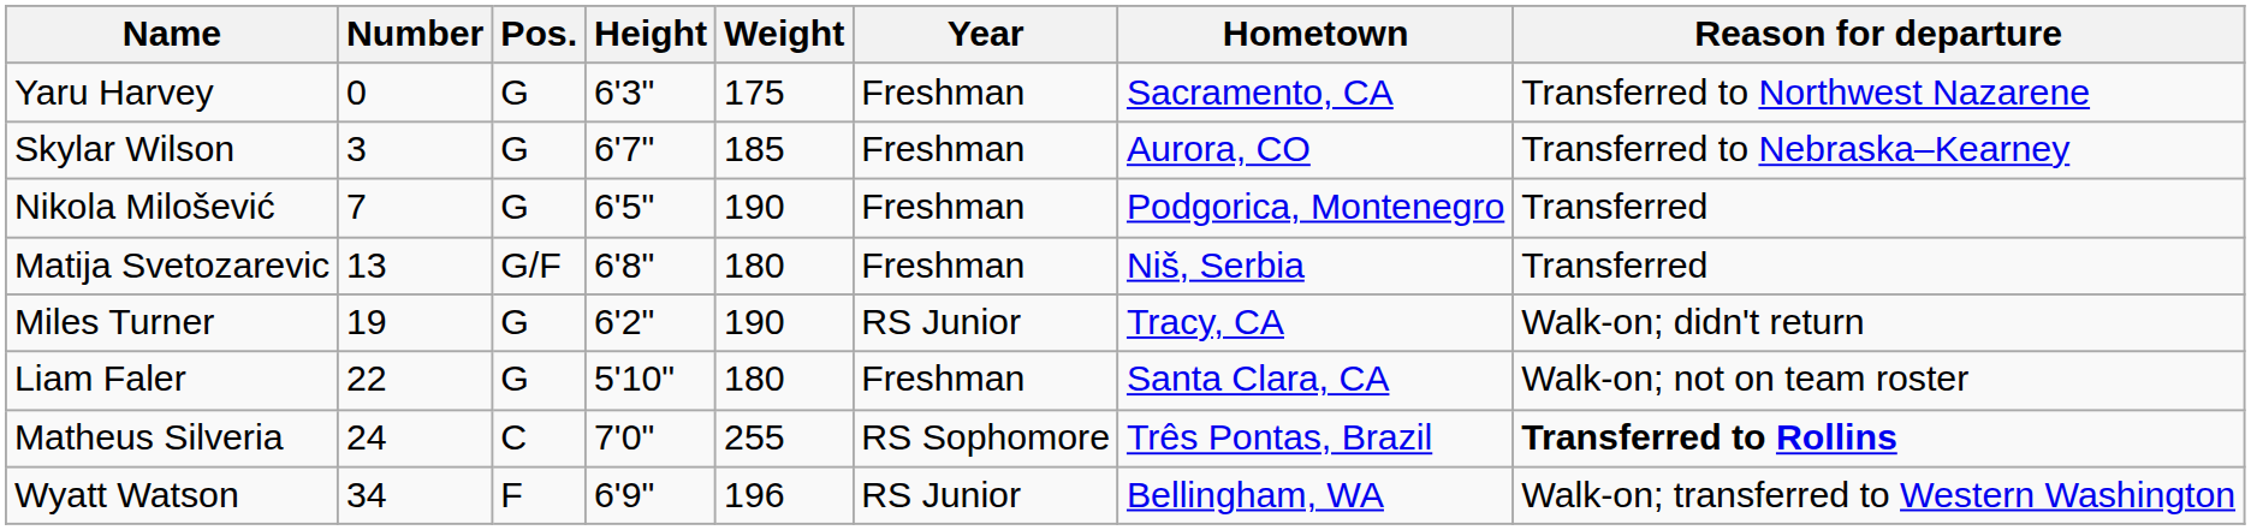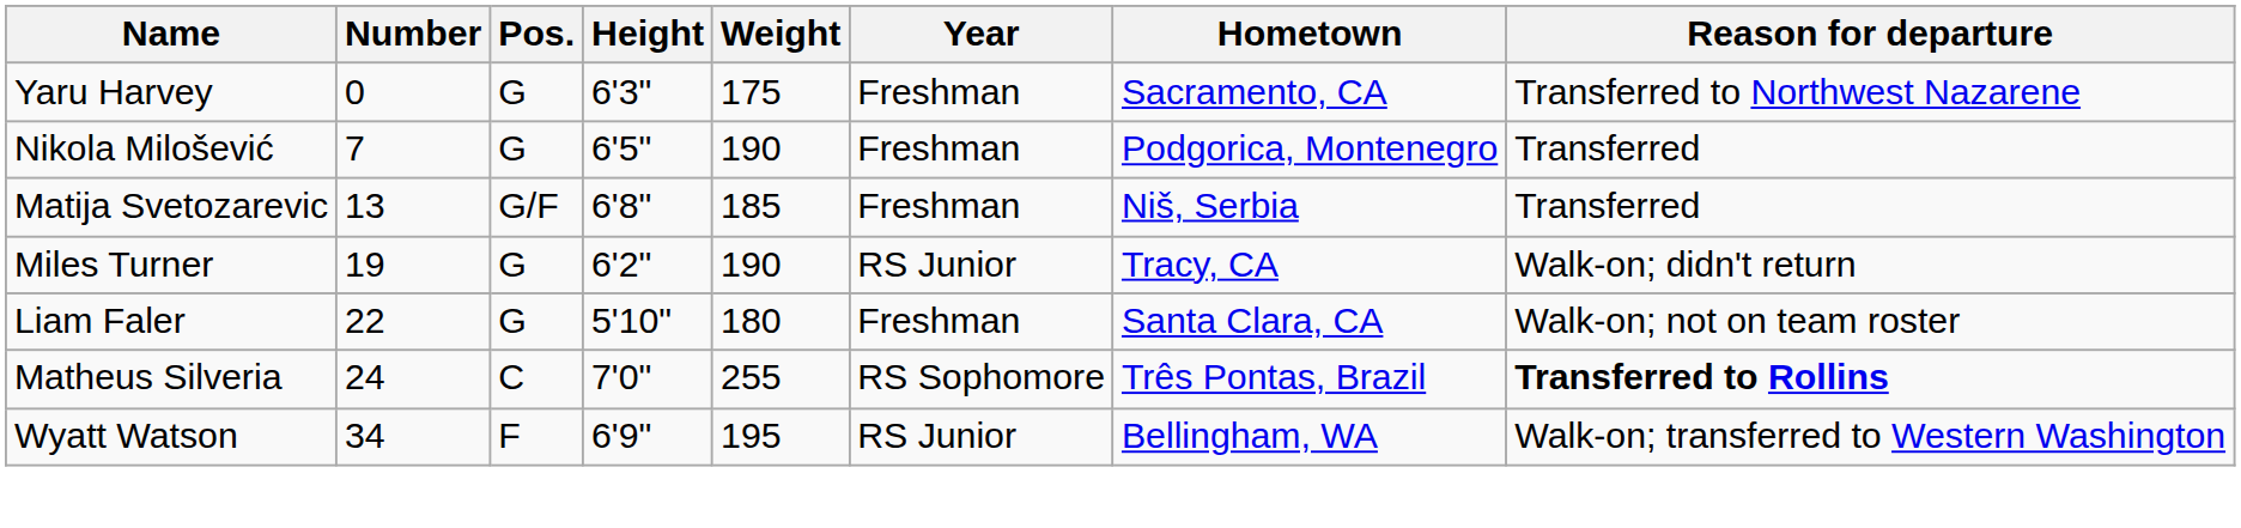- row: Skylar Wilson | 3 | G | 6'7" | 185 | Freshman | Aurora, CO | Transferred to Nebraska–Kearney
Matija Svetozarevic | Weight: 180 -> 185
Wyatt Watson | Weight: 196 -> 195
